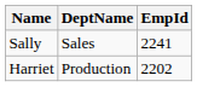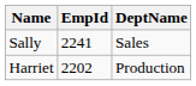columns swapped: EmpId <-> DeptName
